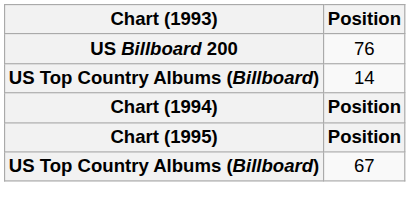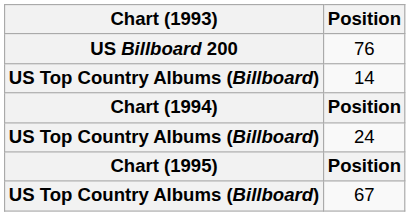+ row: US Top Country Albums (Billboard) | 24
